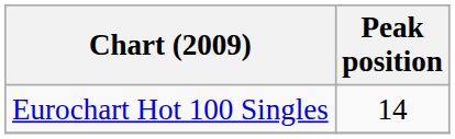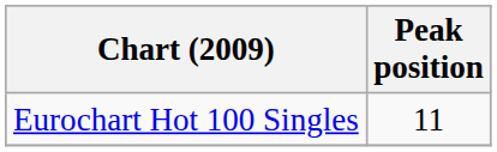Eurochart Hot 100 Singles | Peak position: 14 -> 11
